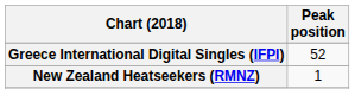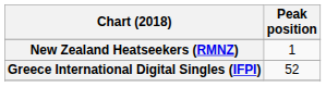rows swapped: Greece International Digital Singles (IFPI) <-> New Zealand Heatseekers (RMNZ)
